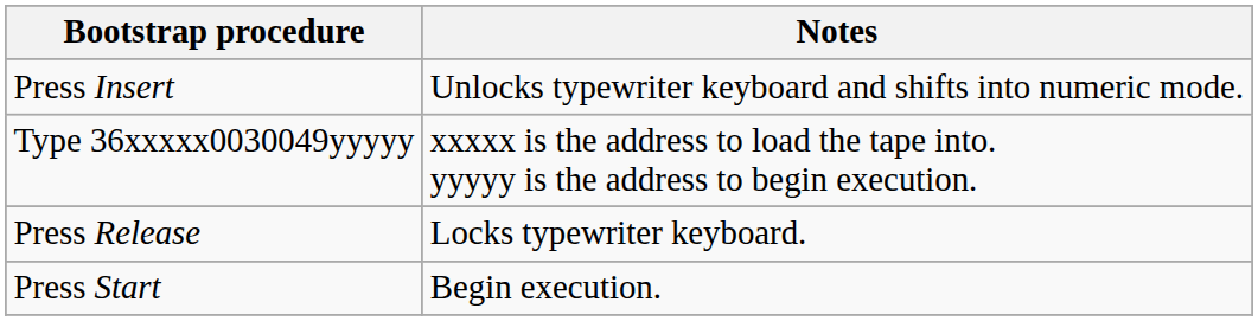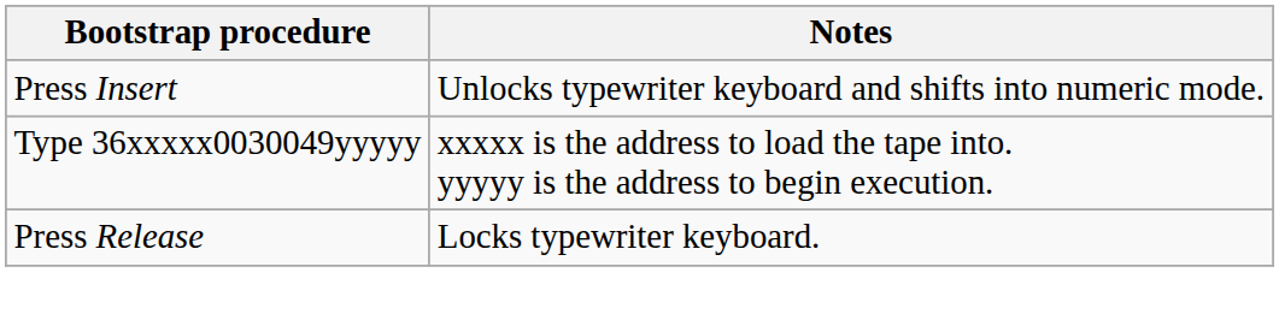- row: Press Start | Begin execution.
